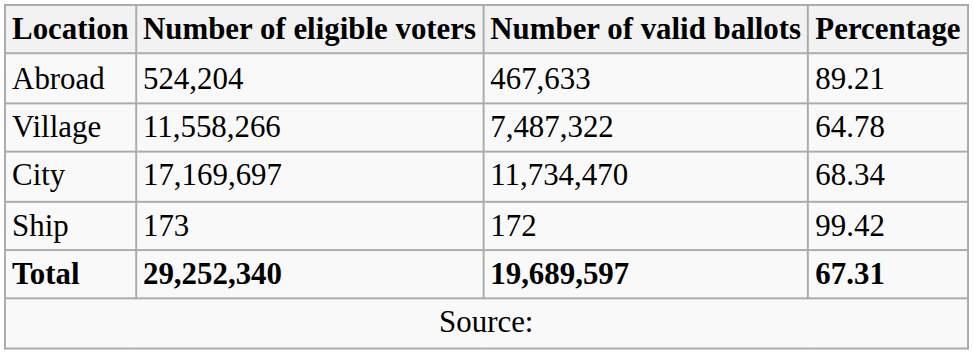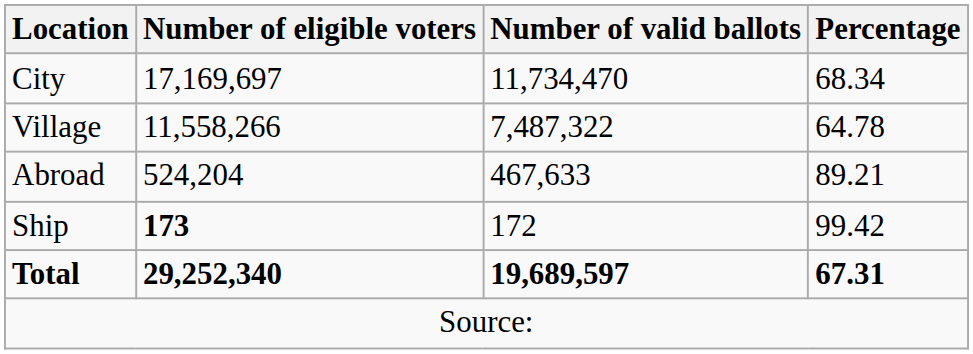rows swapped: City <-> Abroad
Ship | Number of eligible voters: normal -> bold
